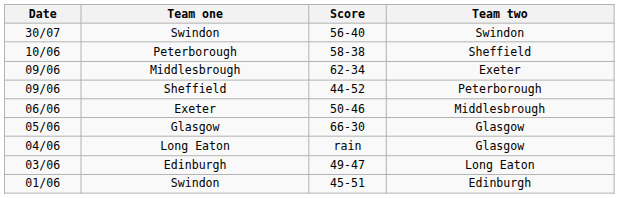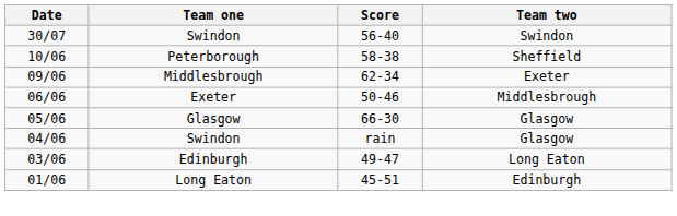- row: 09/06 | Sheffield | 44-52 | Peterborough
rain | Team one: Long Eaton -> Swindon
45-51 | Team one: Swindon -> Long Eaton
